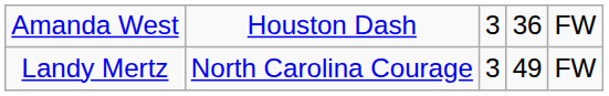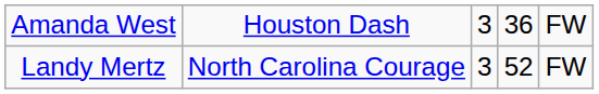Landy Mertz | column 4: 49 -> 52
